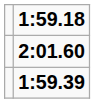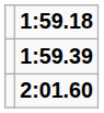rows swapped: 1:59.39 <-> 2:01.60
